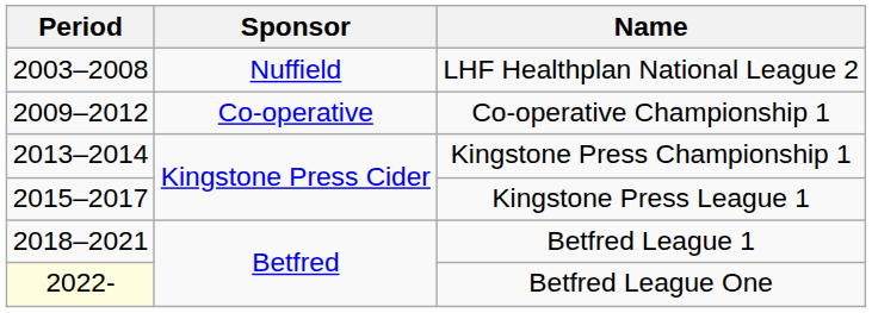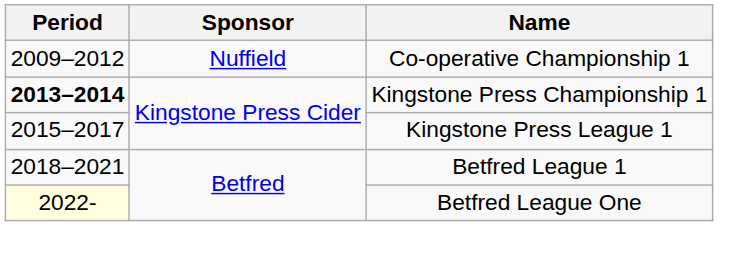- row: 2003–2008 | Nuffield | LHF Healthplan National League 2
Co-operative Championship 1 | Sponsor: Co-operative -> Nuffield
Kingstone Press Championship 1 | Period: normal -> bold
